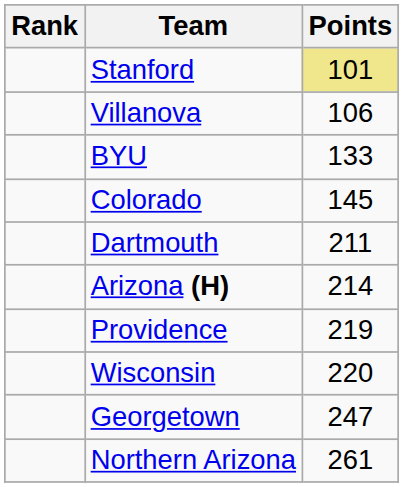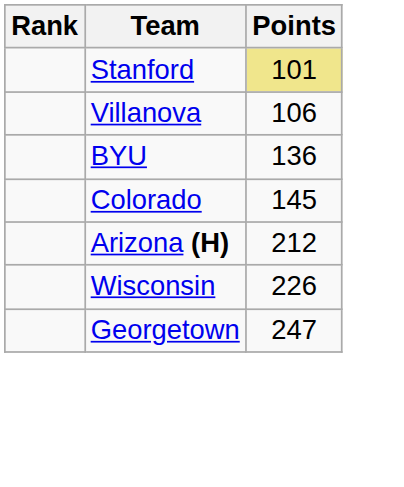BYU | Points: 133 -> 136
- row: Dartmouth | 211
Arizona (H) | Points: 214 -> 212
- row: Providence | 219
Wisconsin | Points: 220 -> 226
- row: Northern Arizona | 261
